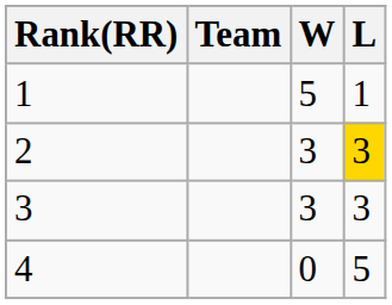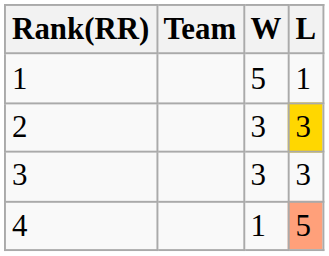4 | W: 0 -> 1
4 | L: no background -> lightsalmon background
